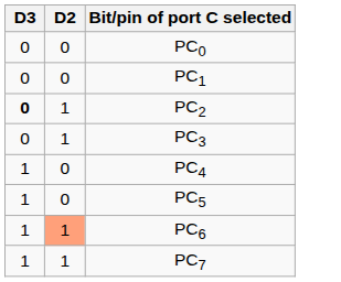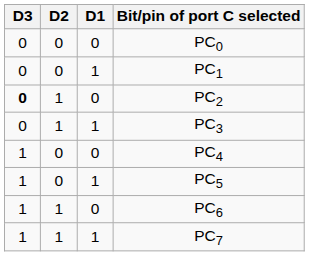+ column: D1 | 0 | 1 | 0 | 1 | 0 | 1 | 0 | 1
PC6 | D2: lightsalmon background -> no background
